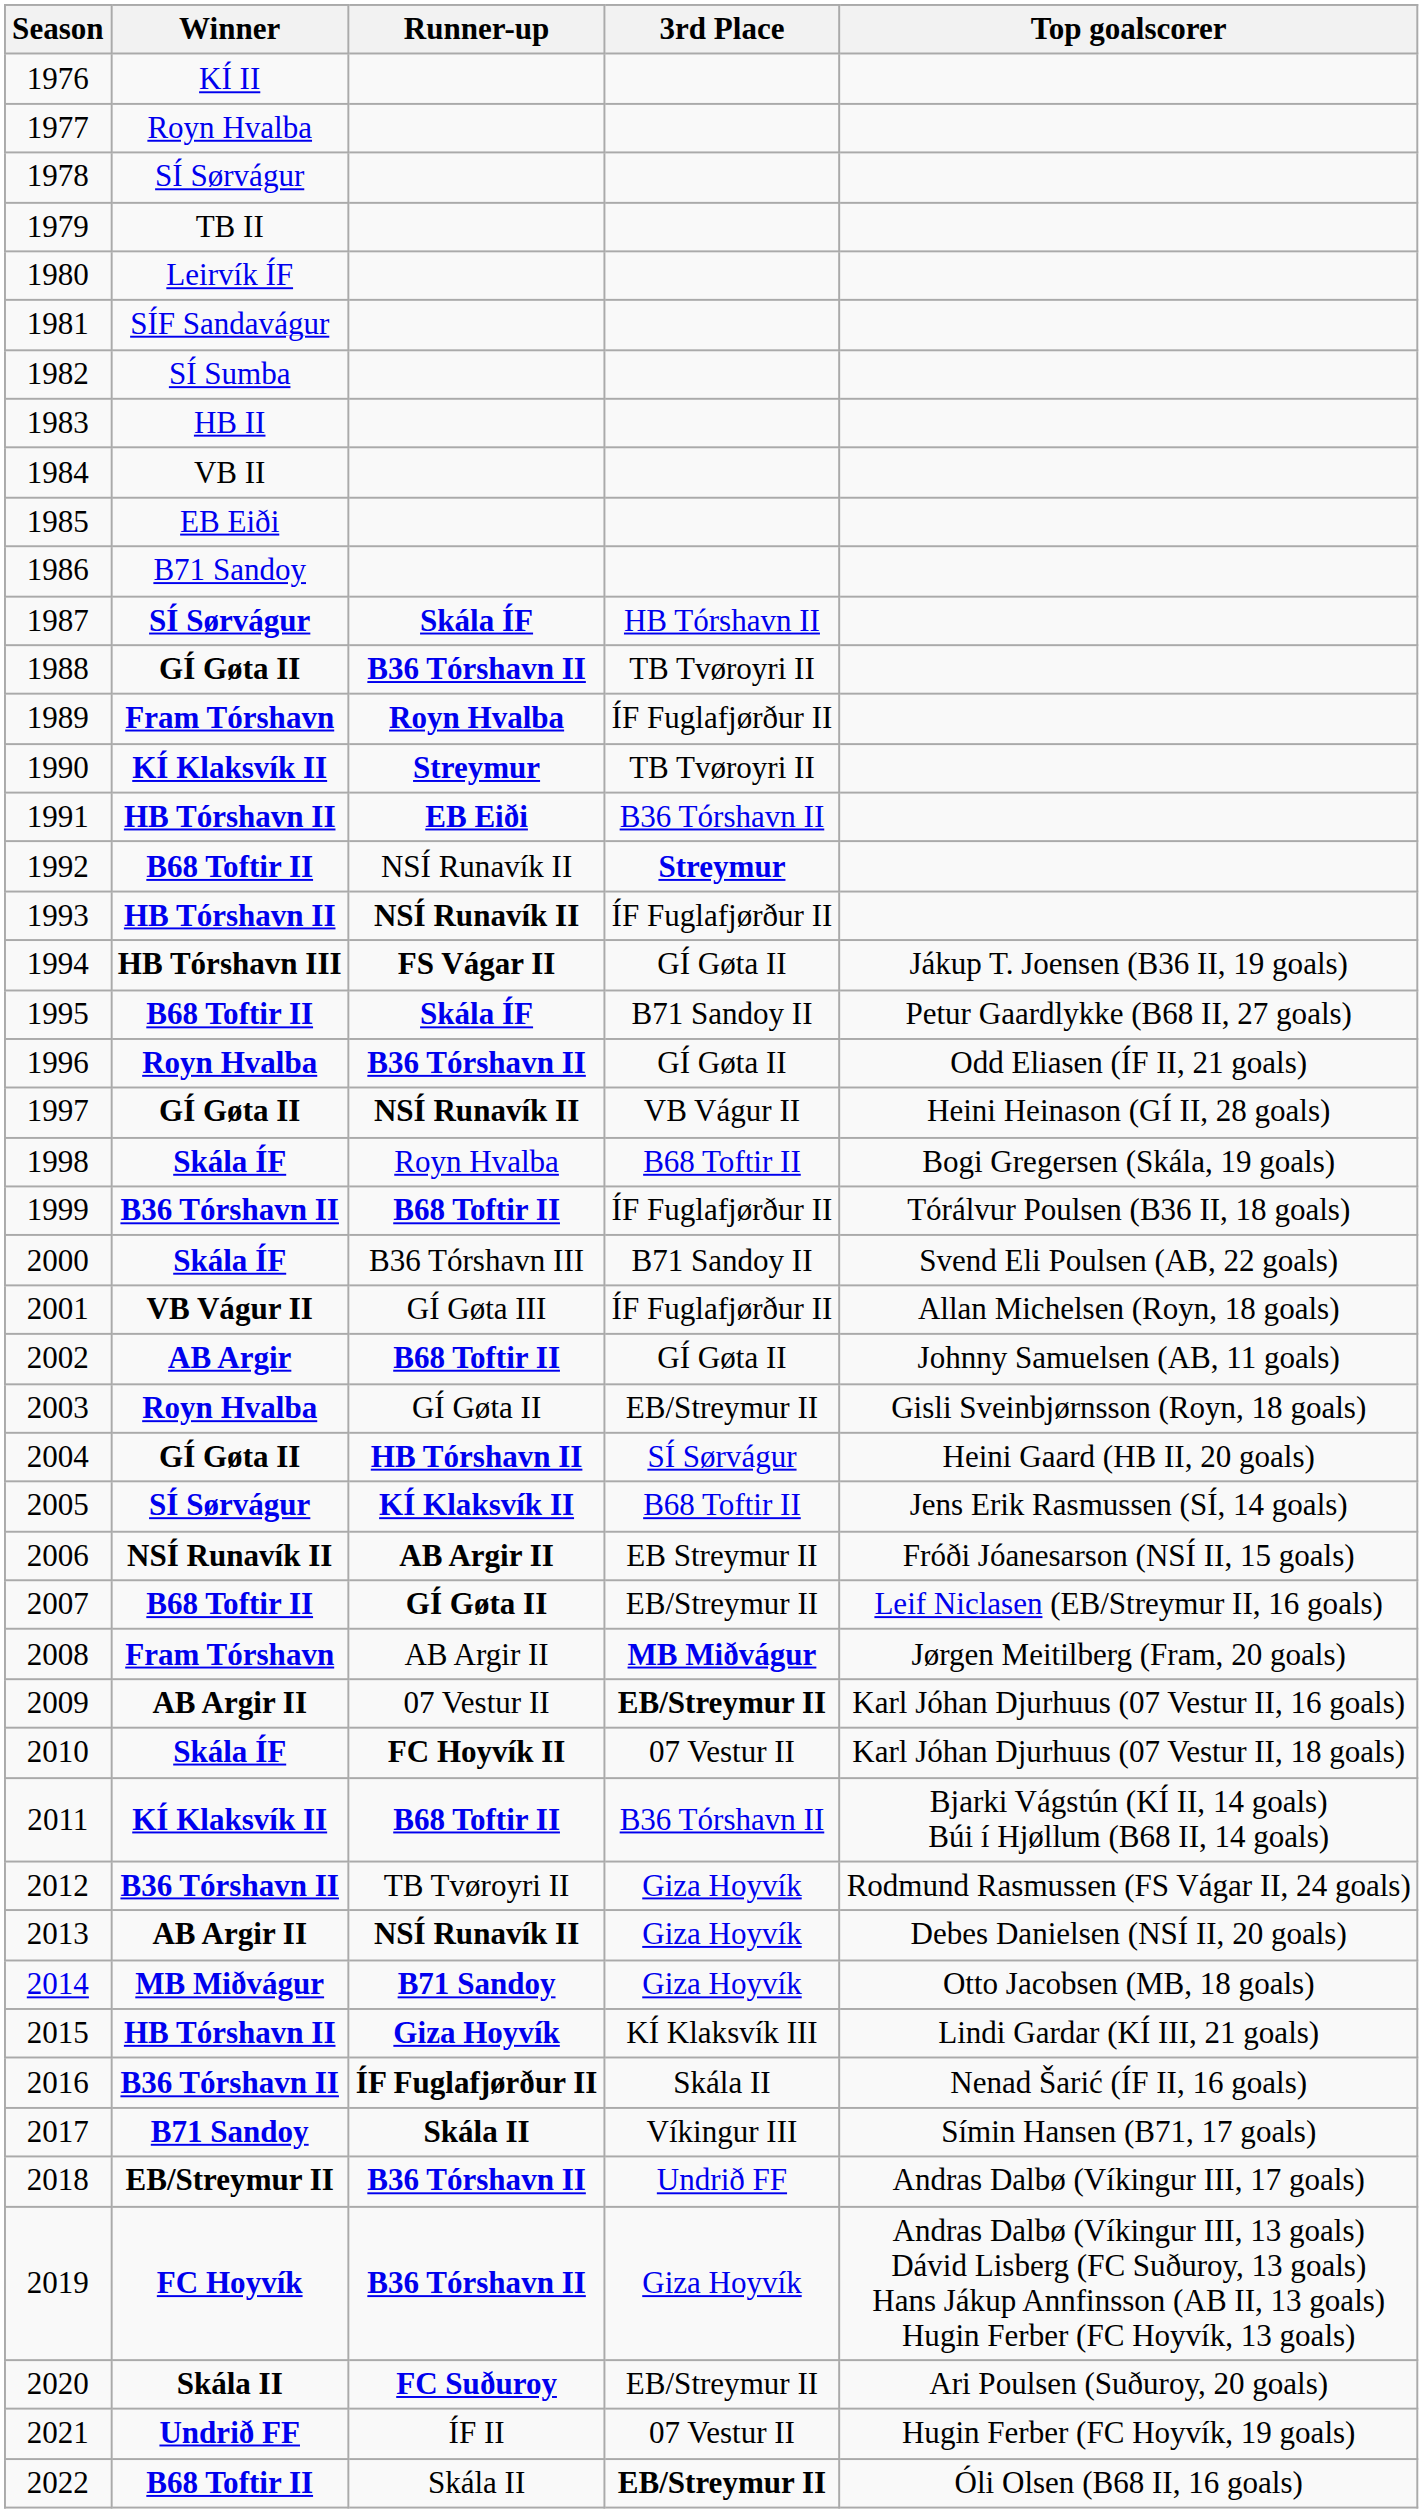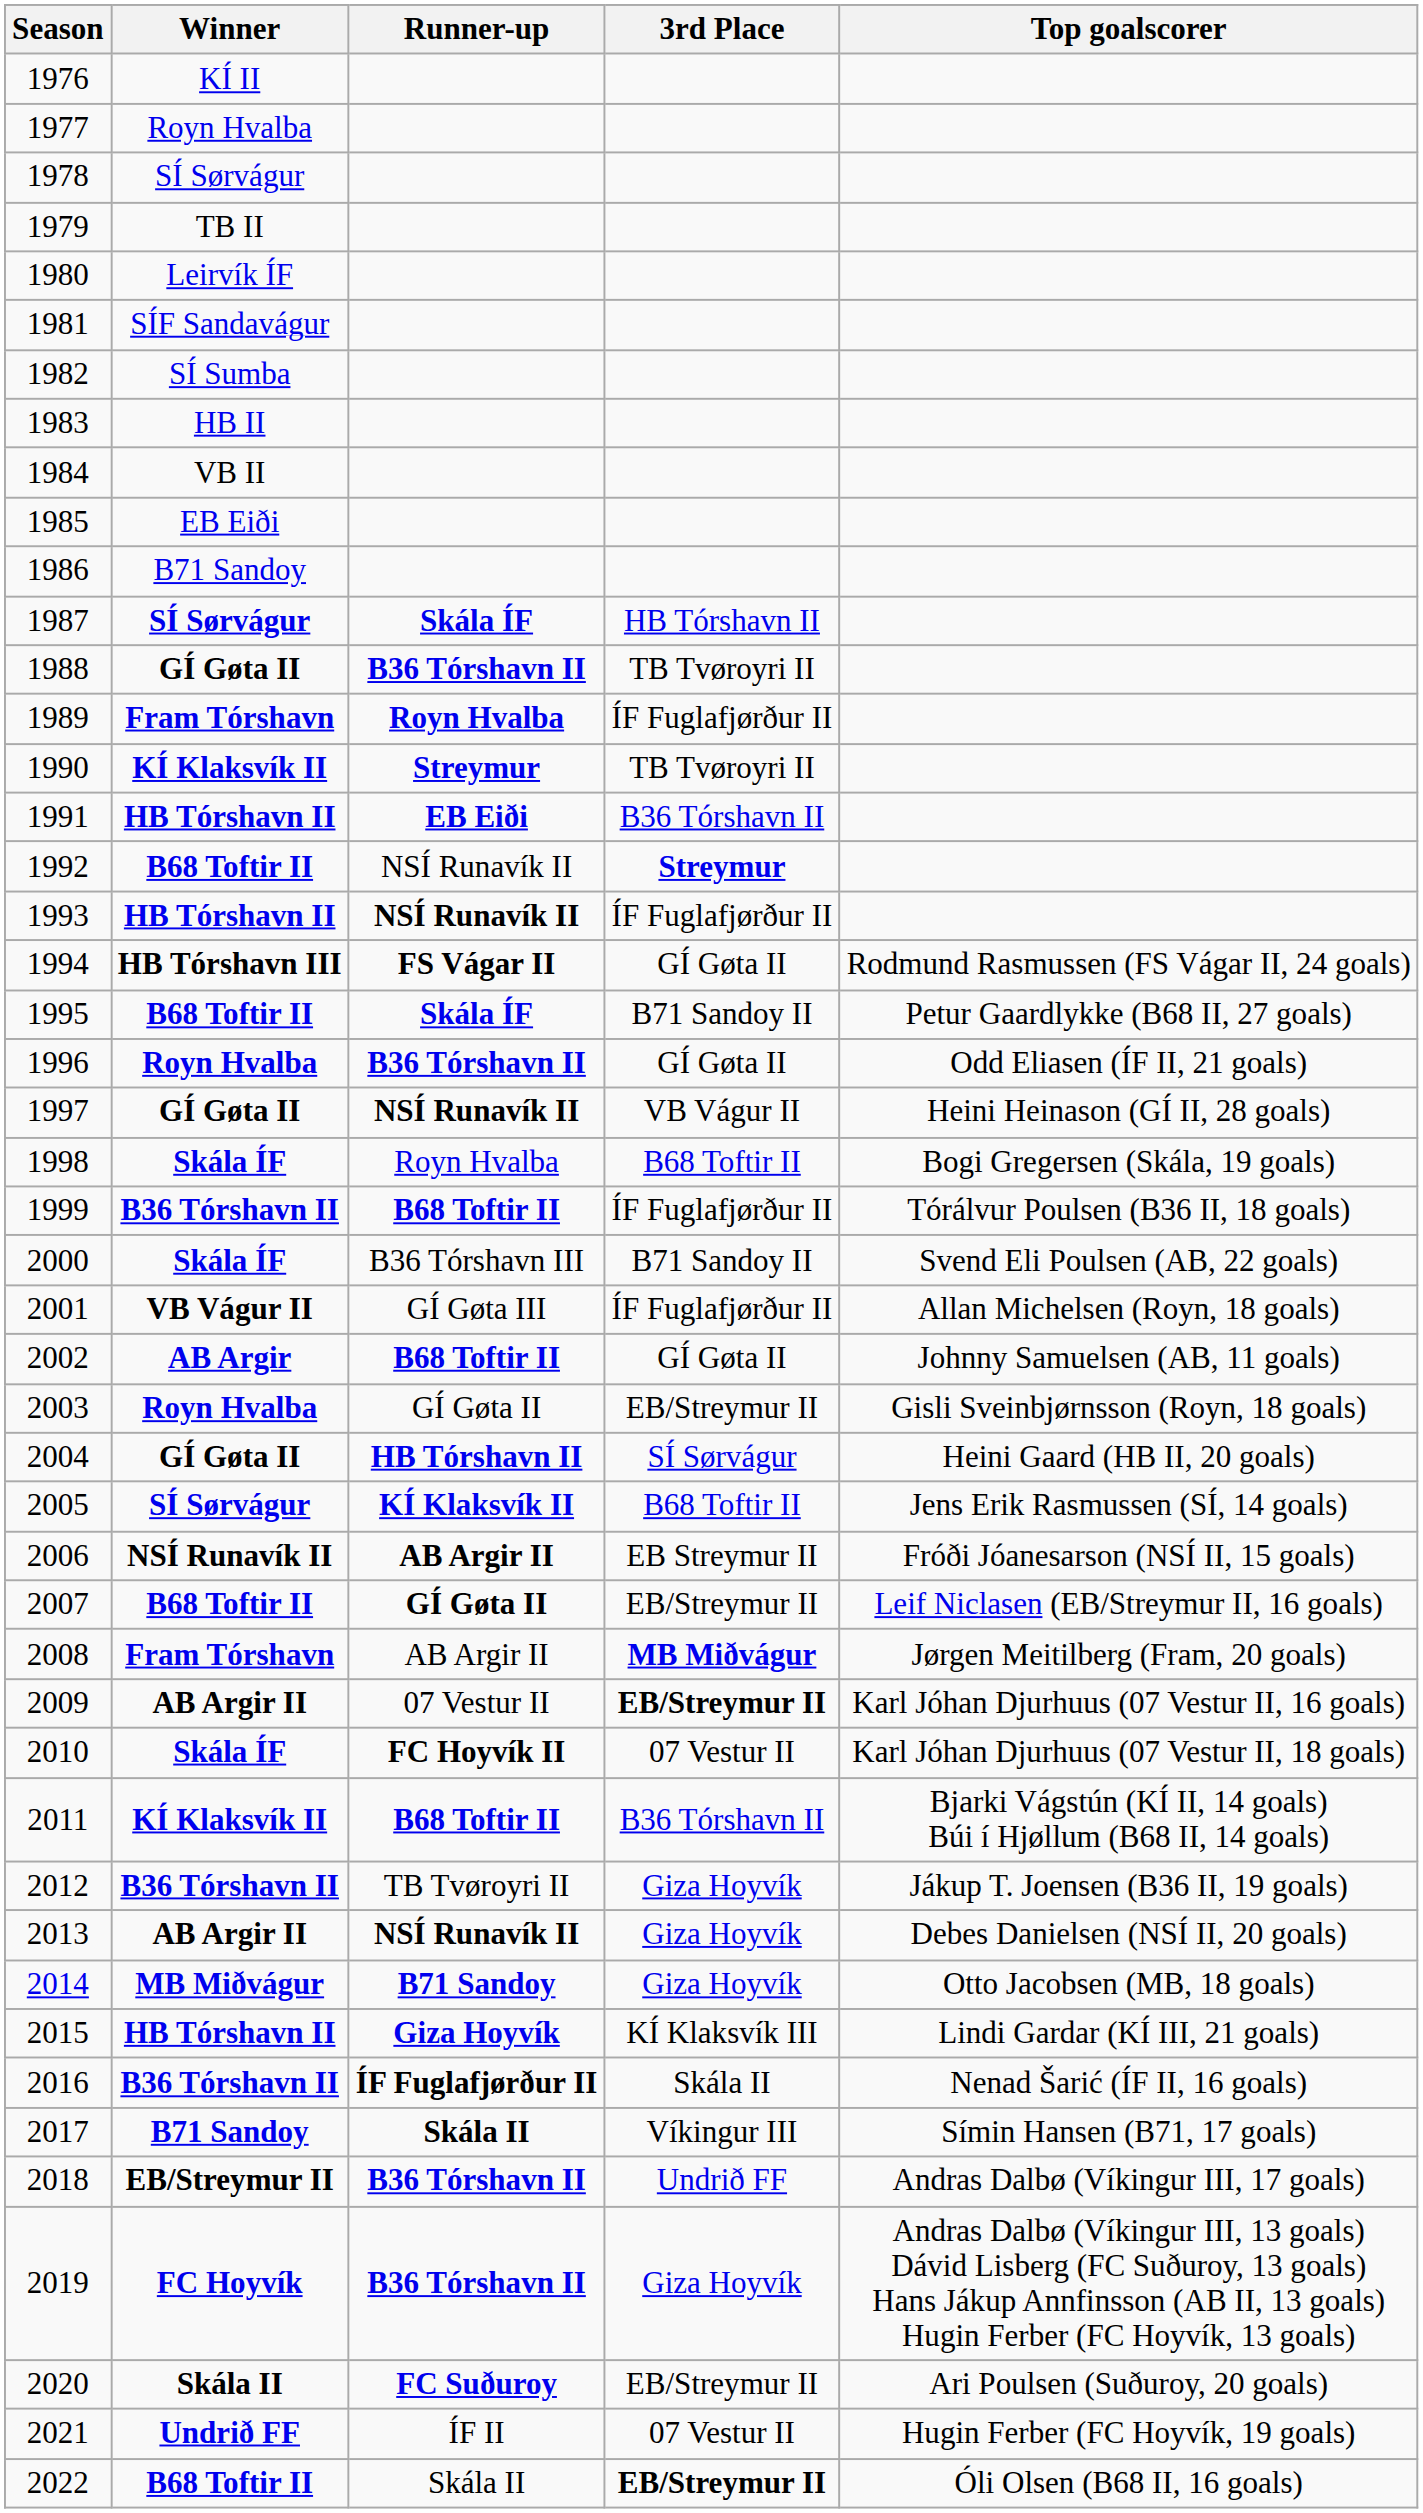1994 | Top goalscorer: Jákup T. Joensen (B36 II, 19 goals) -> Rodmund Rasmussen (FS Vágar II, 24 goals)
2012 | Top goalscorer: Rodmund Rasmussen (FS Vágar II, 24 goals) -> Jákup T. Joensen (B36 II, 19 goals)
